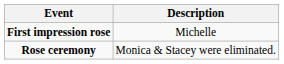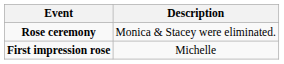rows swapped: First impression rose <-> Rose ceremony
